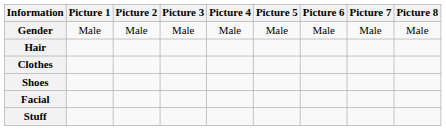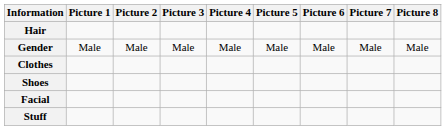rows swapped: Gender <-> Hair
